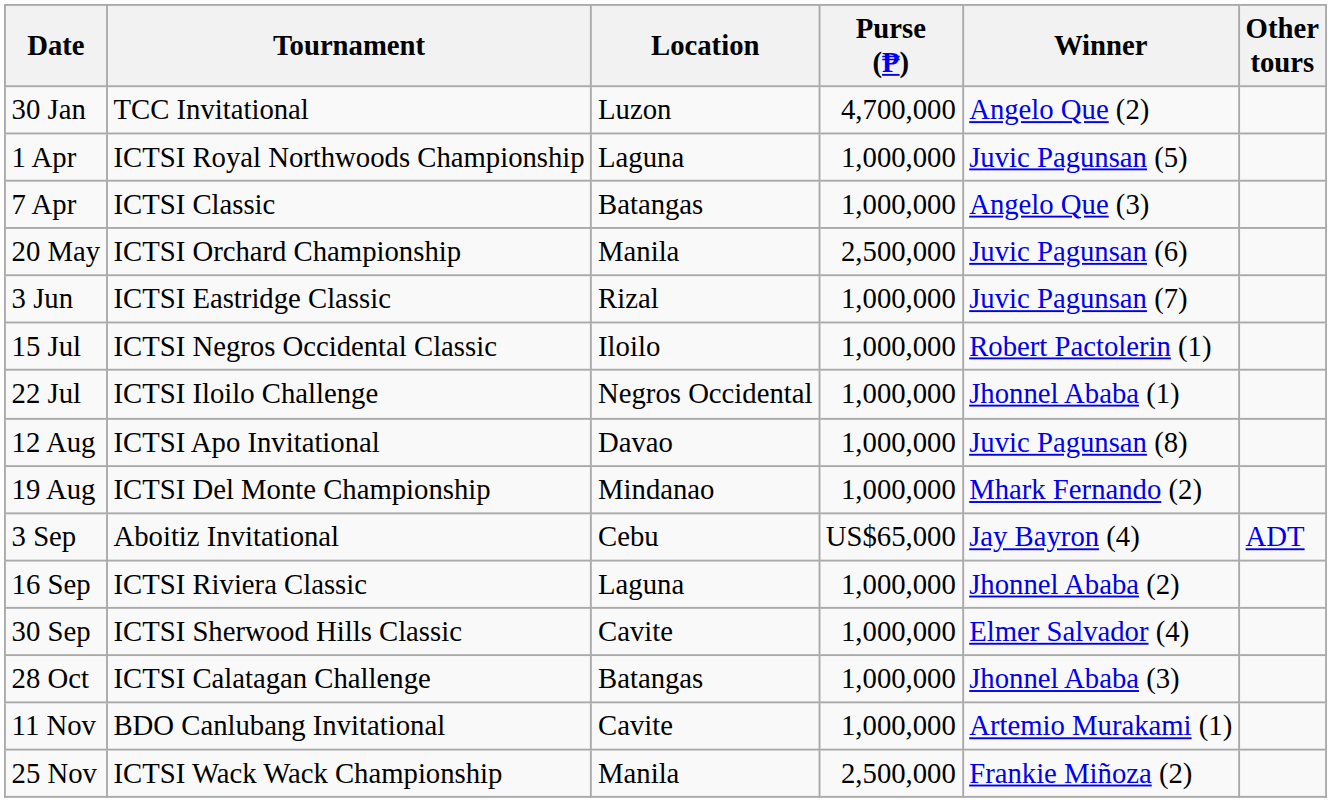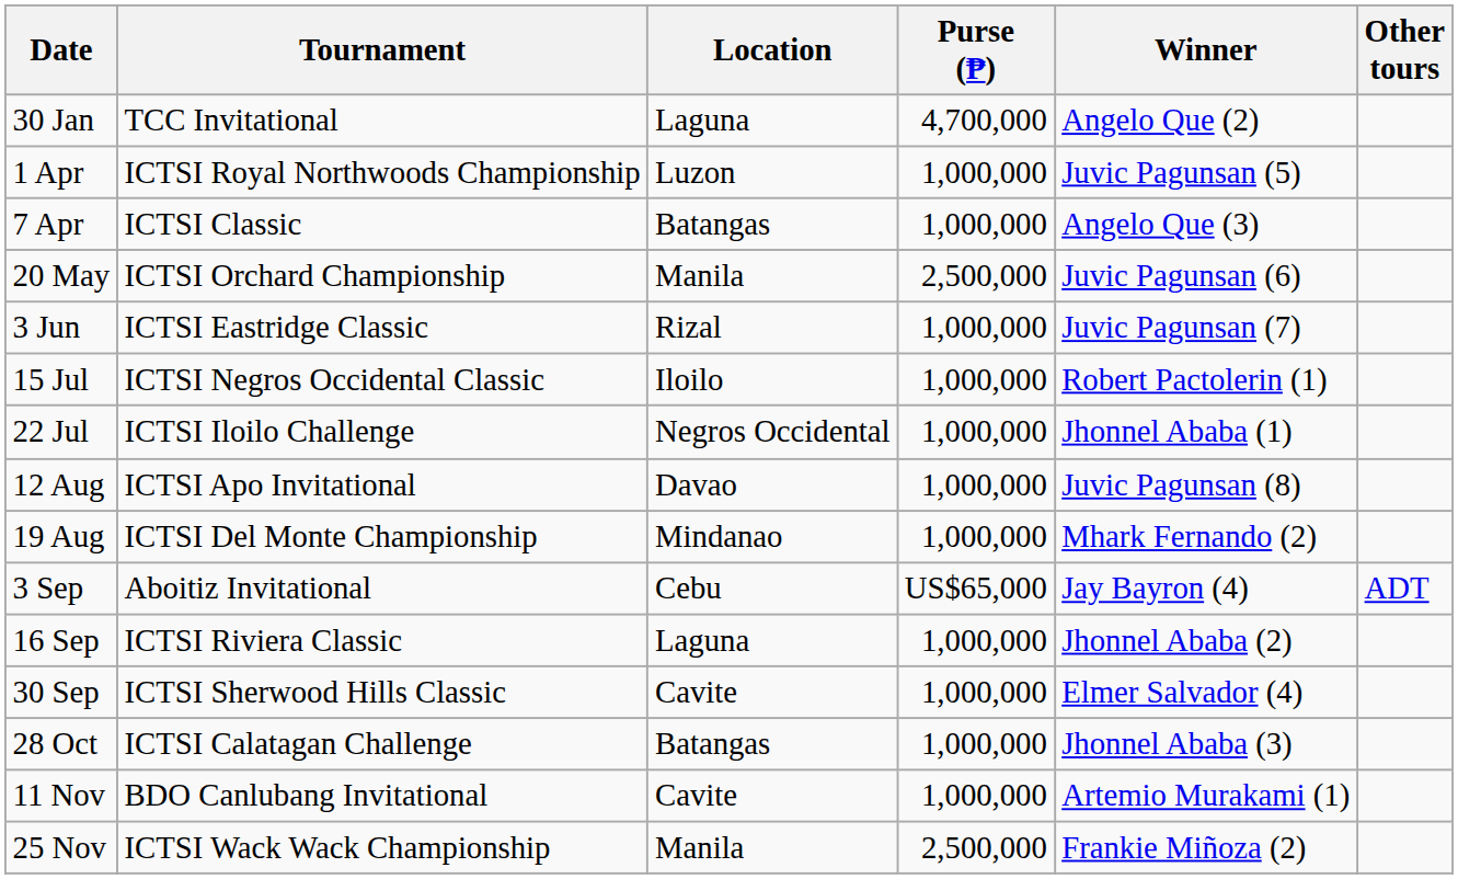30 Jan | Location: Luzon -> Laguna
1 Apr | Location: Laguna -> Luzon
